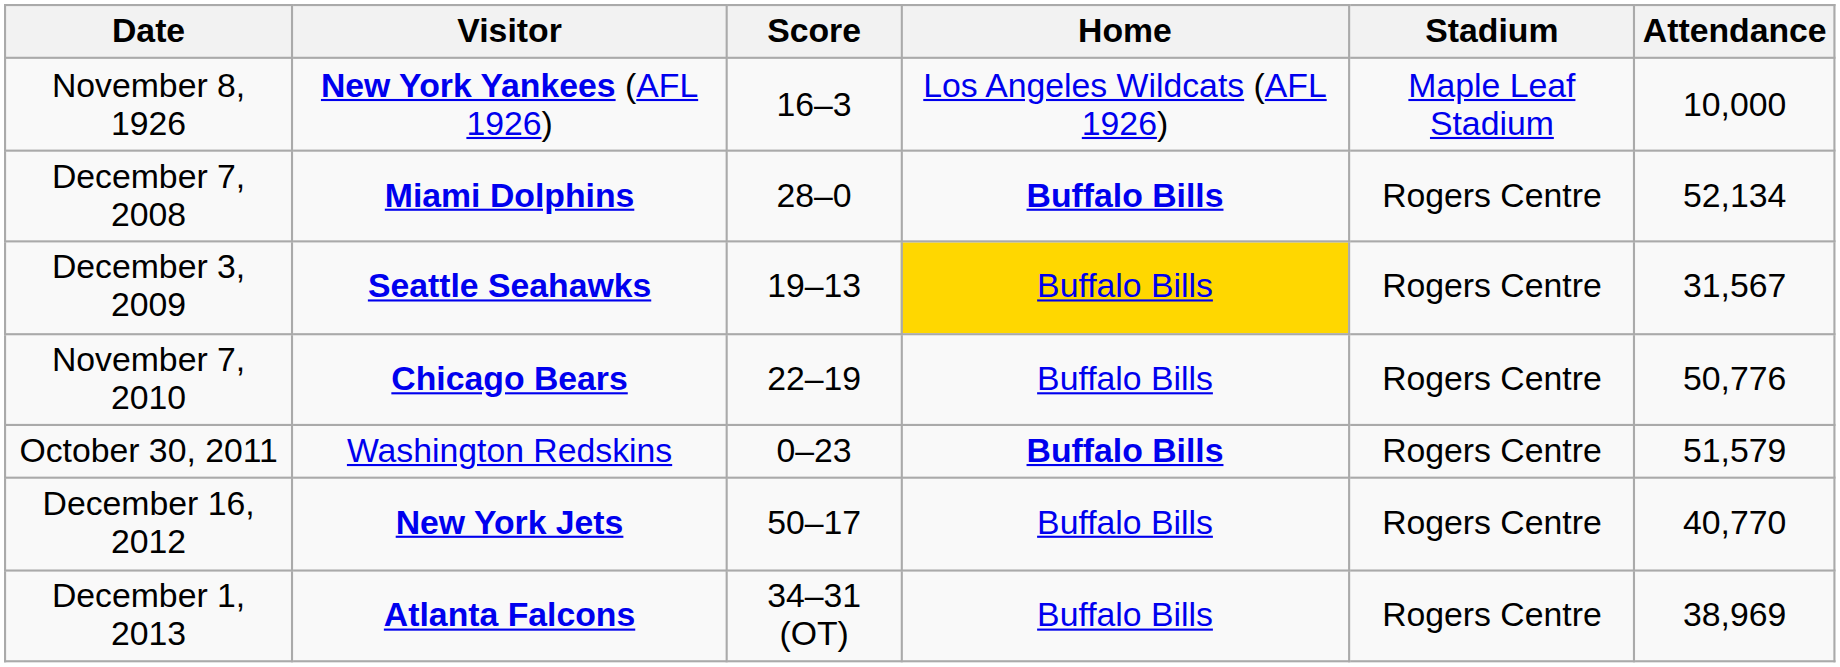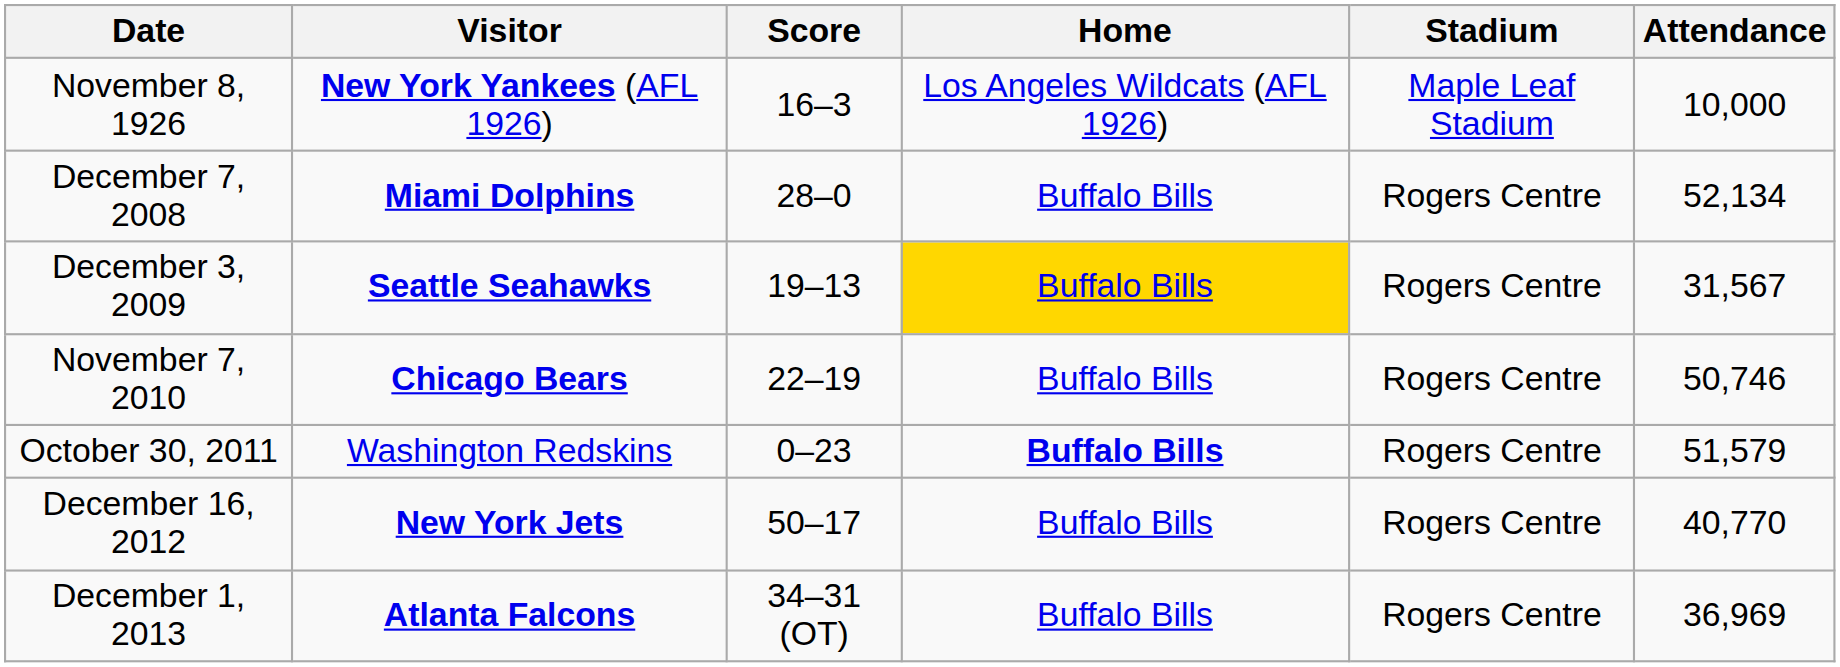December 7, 2008 | Home: bold -> normal
November 7, 2010 | Attendance: 50,776 -> 50,746
December 1, 2013 | Attendance: 38,969 -> 36,969
